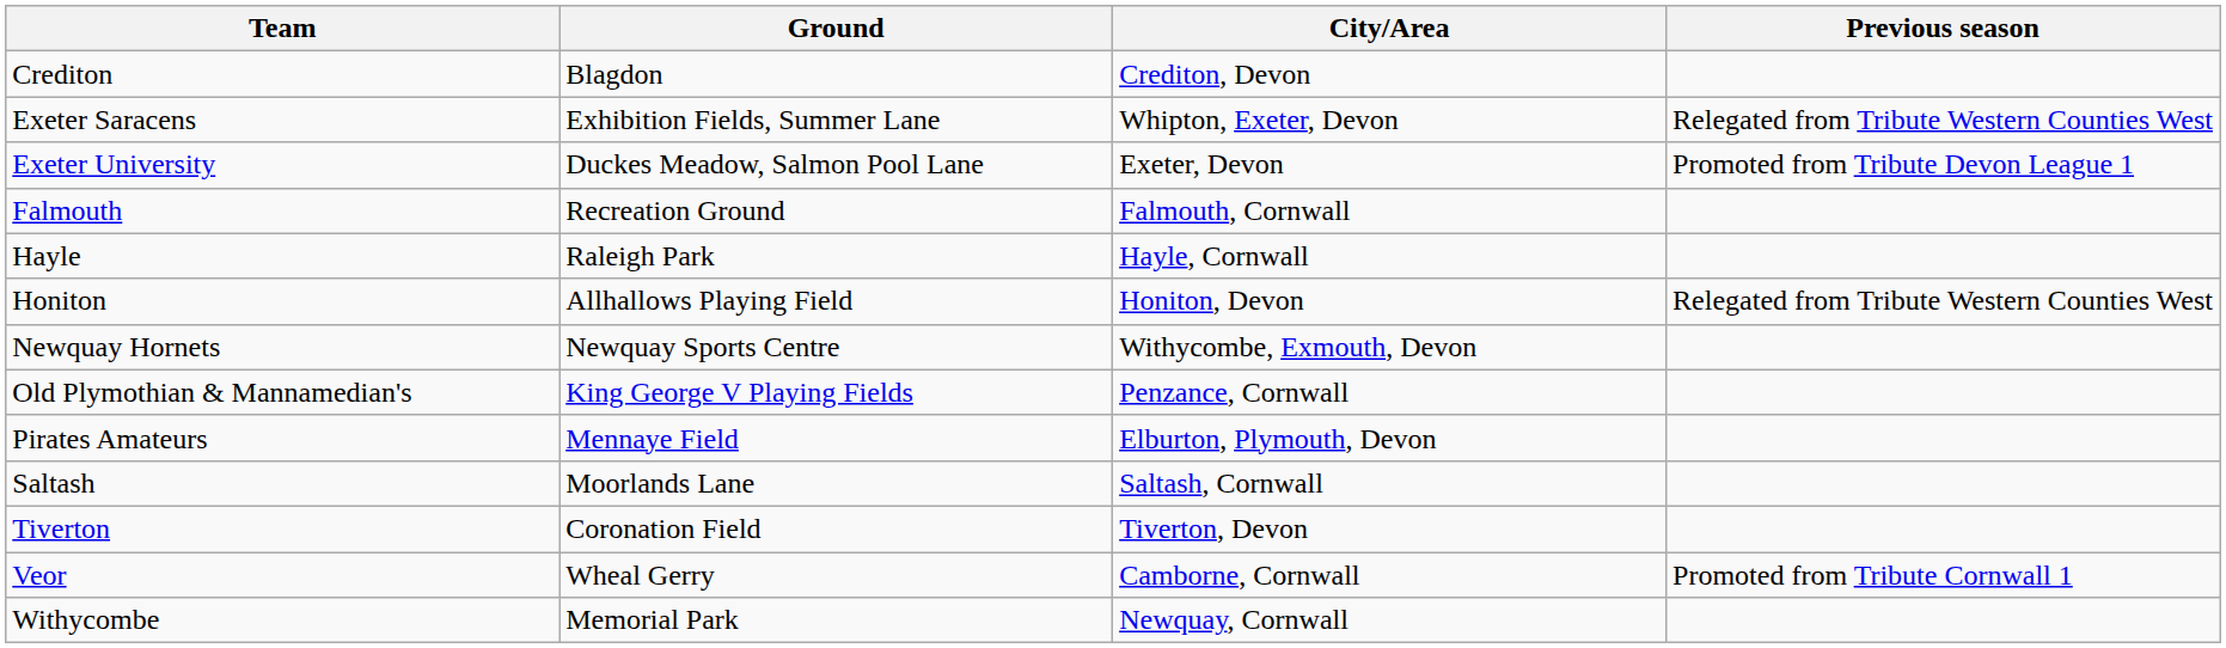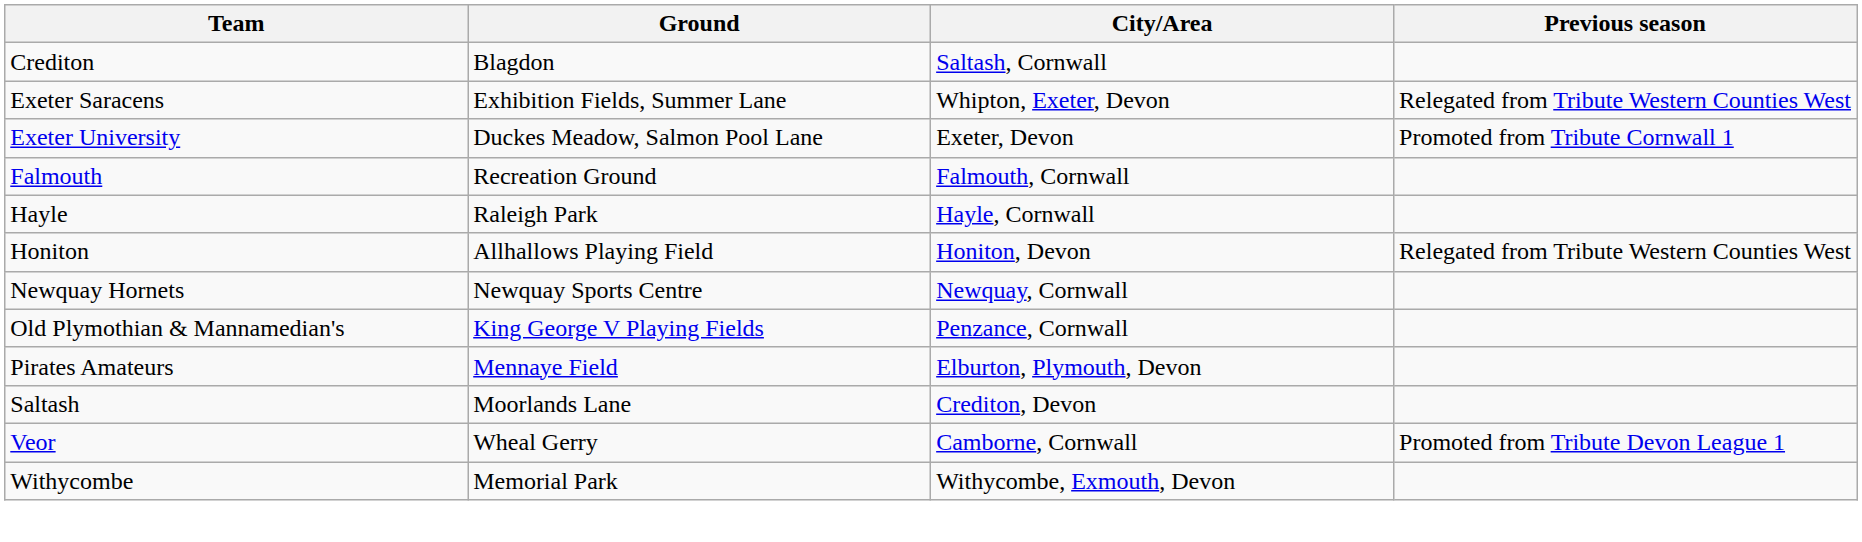Crediton | City/Area: Crediton, Devon -> Saltash, Cornwall
Exeter University | Previous season: Promoted from Tribute Devon League 1 -> Promoted from Tribute Cornwall 1
Newquay Hornets | City/Area: Withycombe, Exmouth, Devon -> Newquay, Cornwall
Saltash | City/Area: Saltash, Cornwall -> Crediton, Devon
- row: Tiverton | Coronation Field | Tiverton, Devon
Veor | Previous season: Promoted from Tribute Cornwall 1 -> Promoted from Tribute Devon League 1
Withycombe | City/Area: Newquay, Cornwall -> Withycombe, Exmouth, Devon
